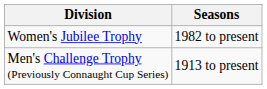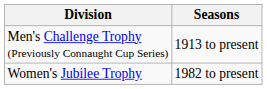rows swapped: Men's Challenge Trophy (Previously Connaught Cup Series) <-> Women's Jubilee Trophy
